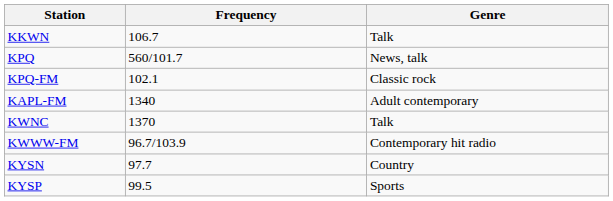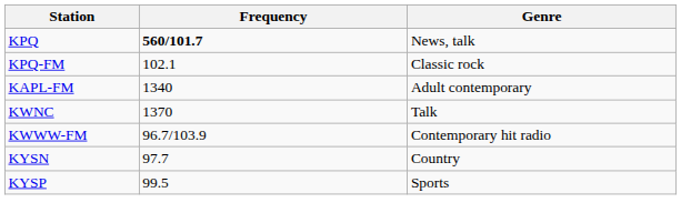- row: KKWN | 106.7 | Talk
KPQ | Frequency: normal -> bold
